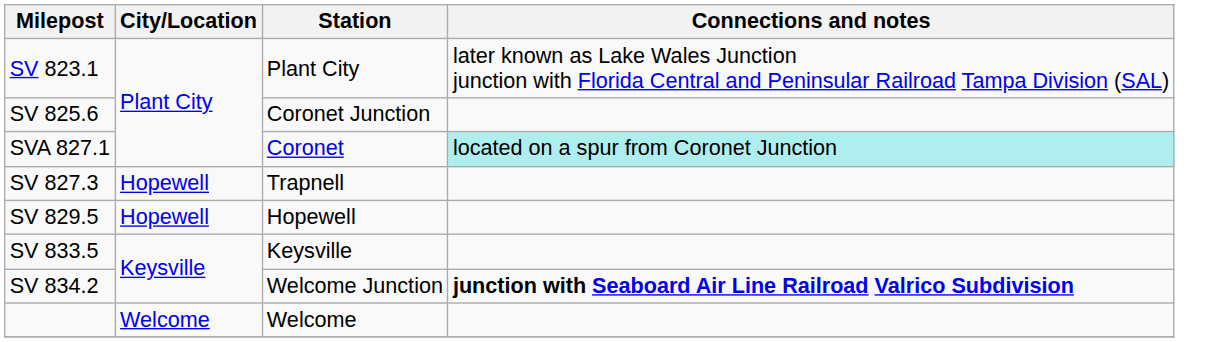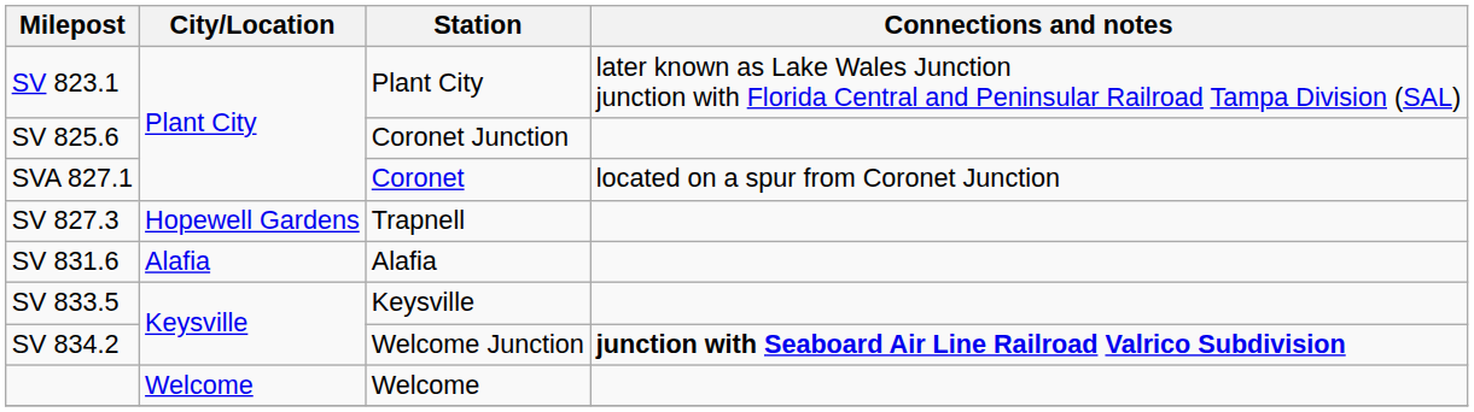SVA 827.1 | Connections and notes: paleturquoise background -> no background
SV 827.3 | City/Location: Hopewell -> Hopewell Gardens
- row: SV 829.5 | Hopewell | Hopewell
+ row: SV 831.6 | Alafia | Alafia
